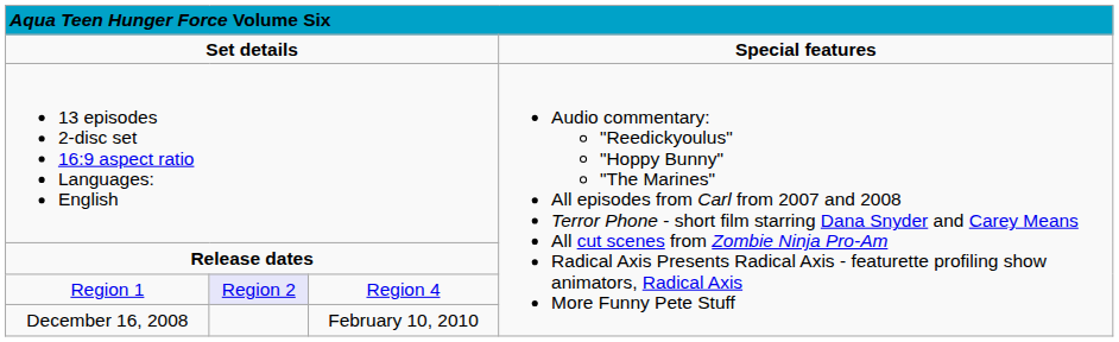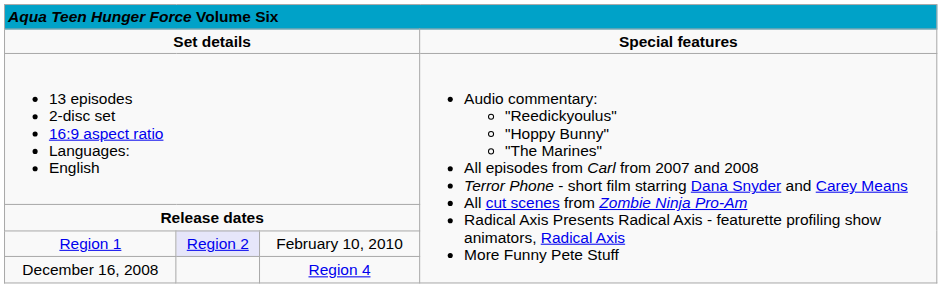Region 1 | column 3: Region 4 -> February 10, 2010
December 16, 2008 | column 3: February 10, 2010 -> Region 4
